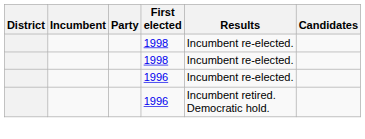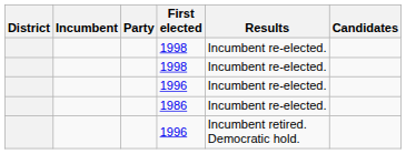+ row: 1986 | Incumbent re-elected.
